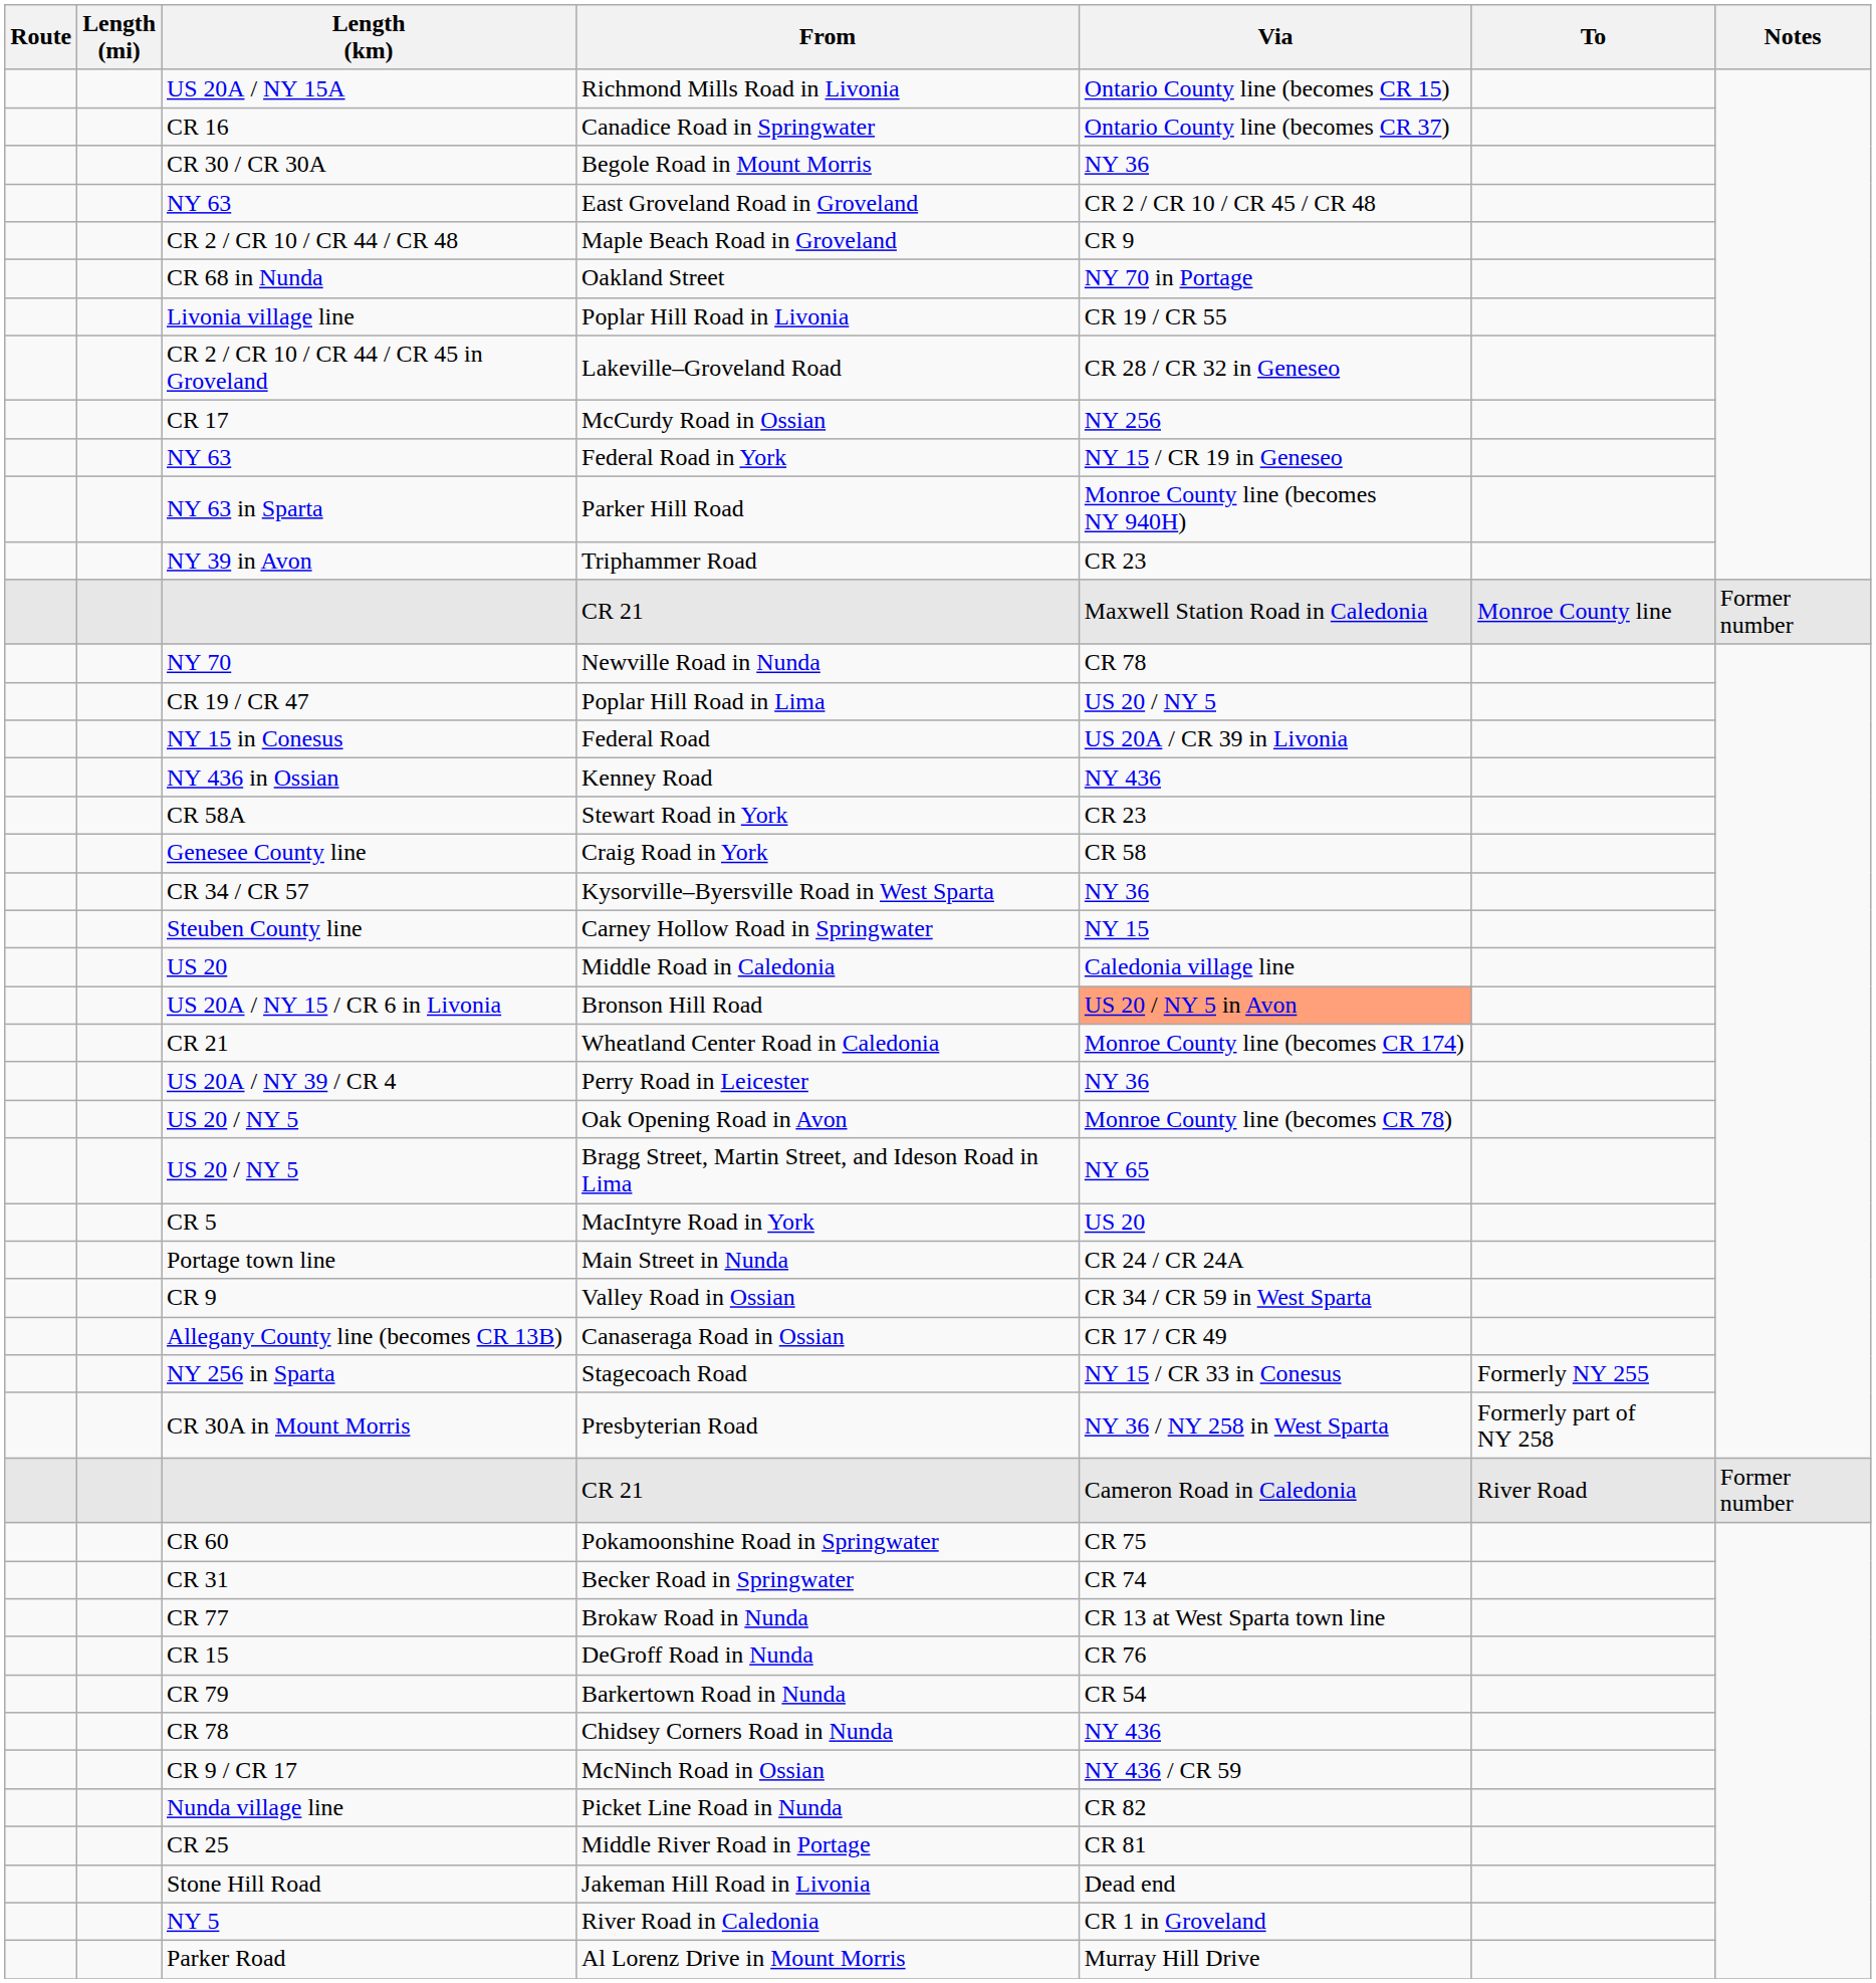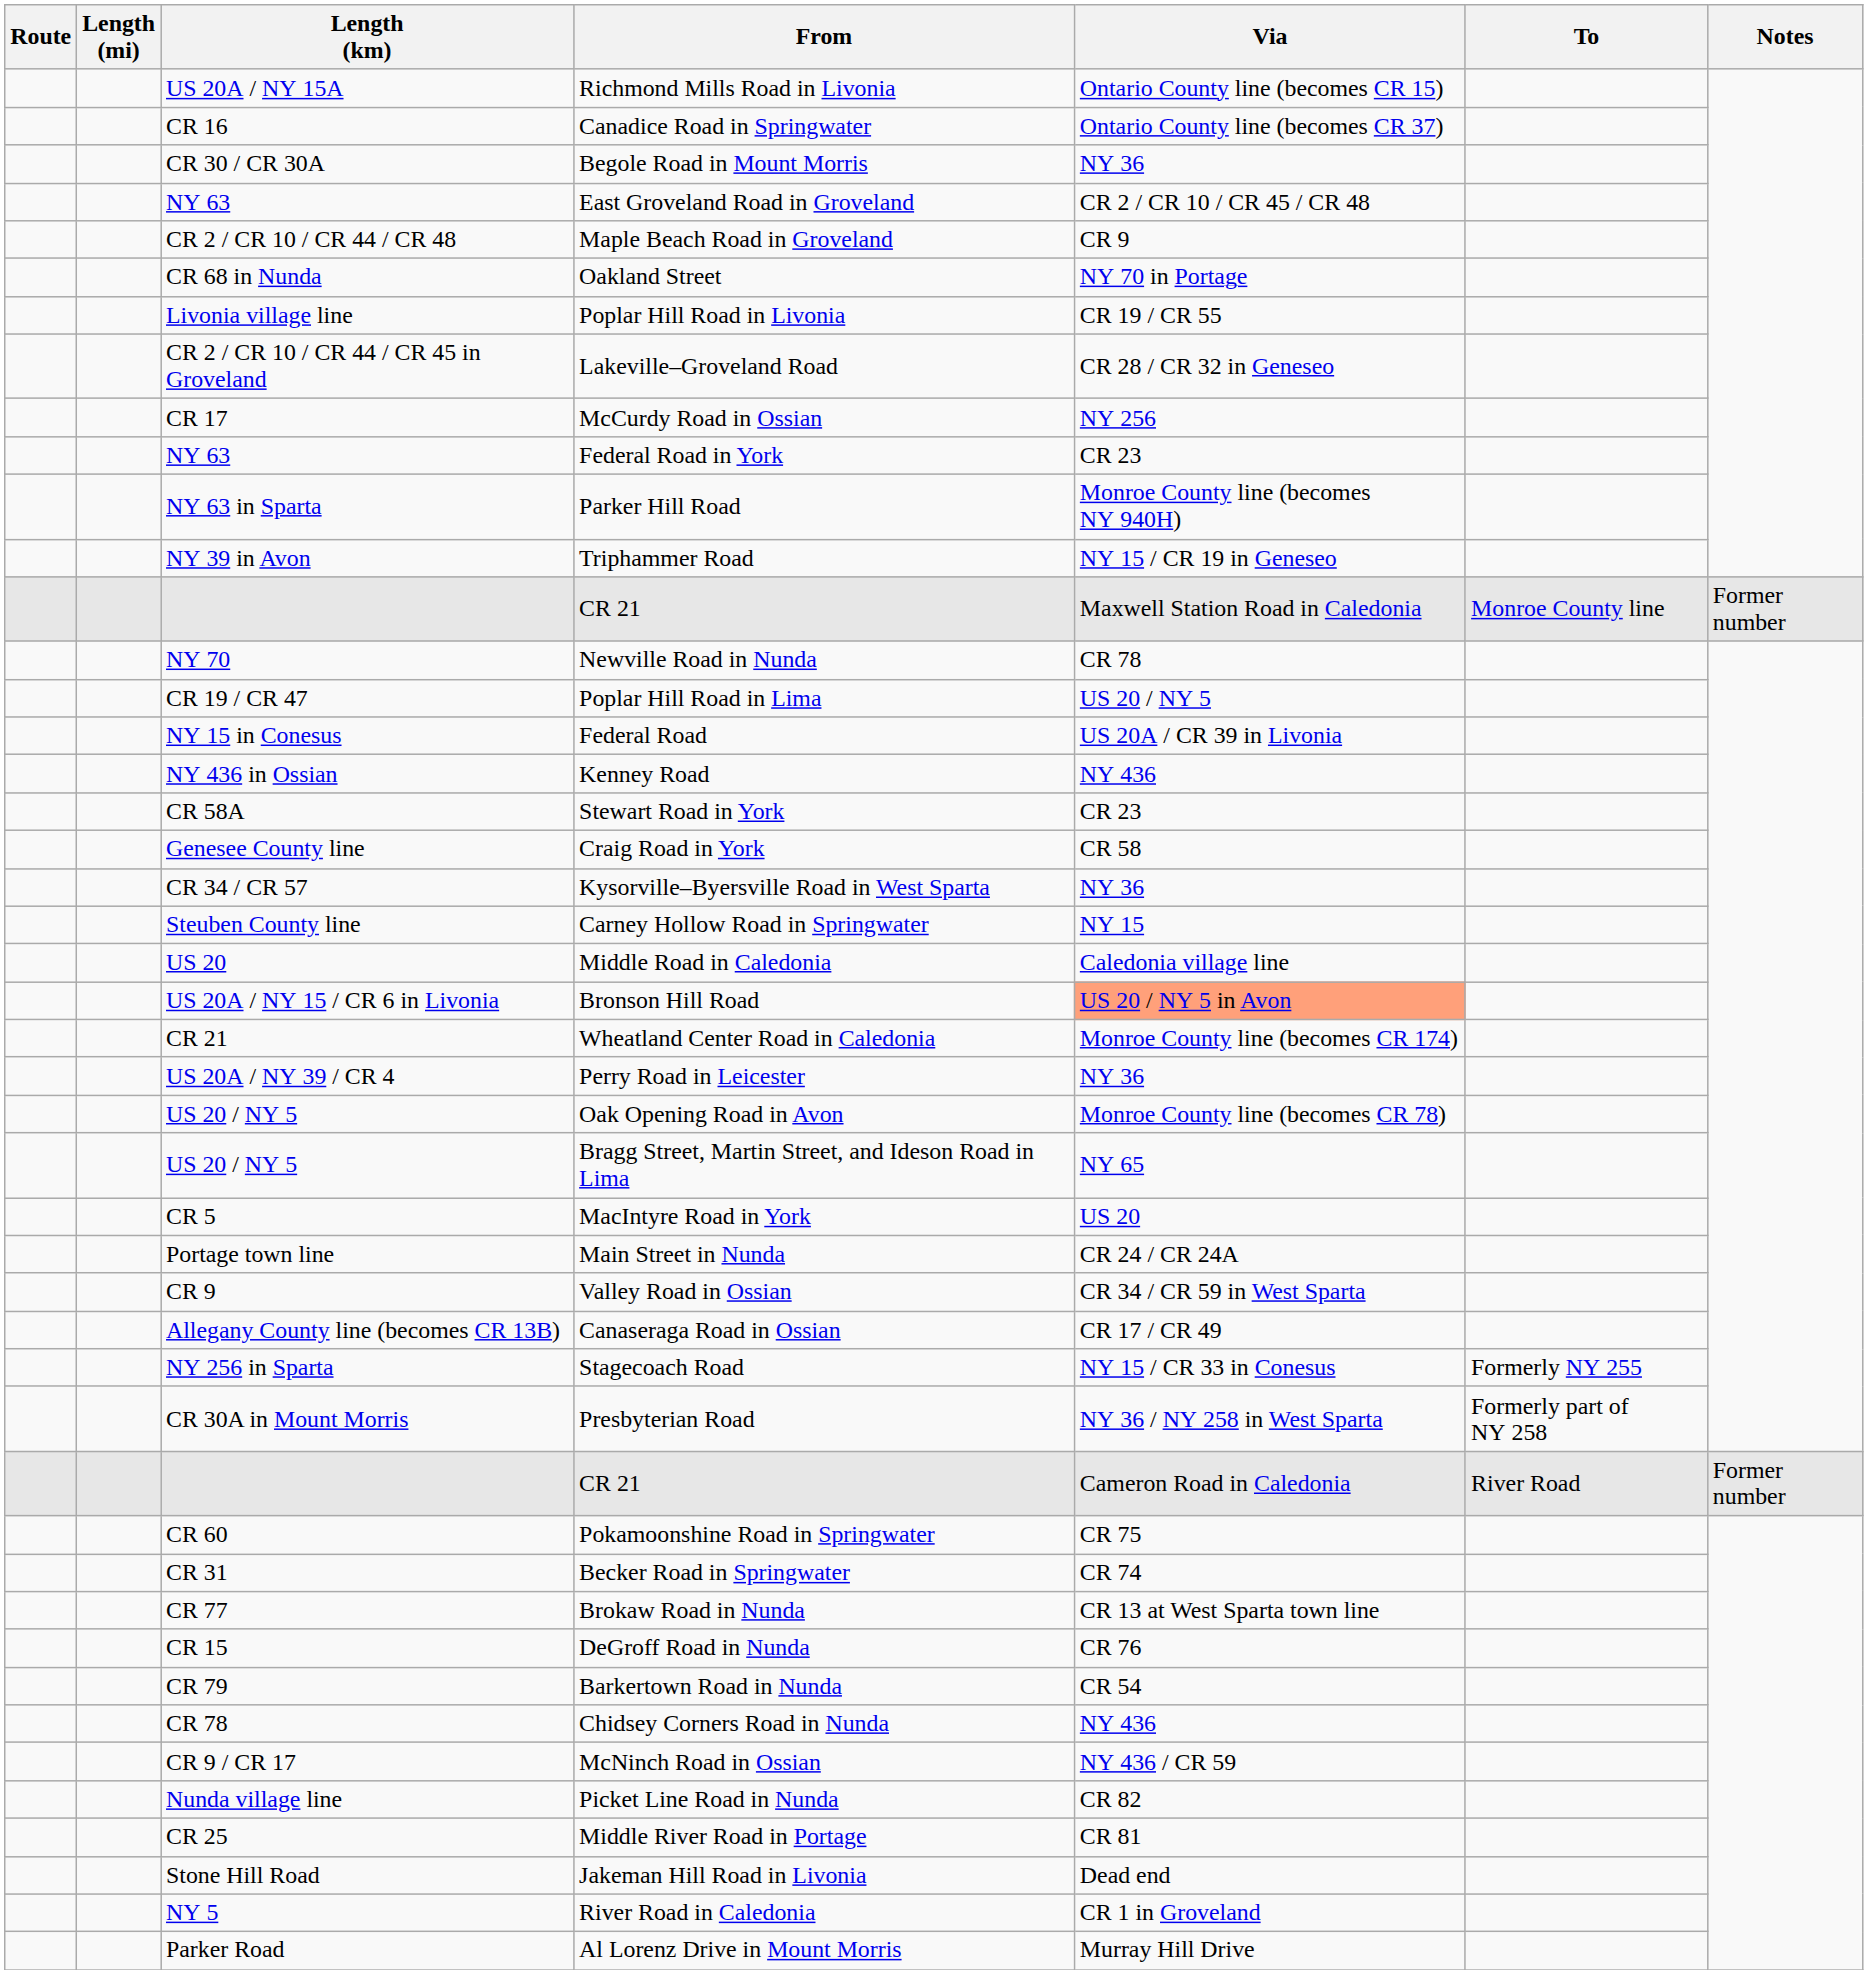Federal Road in York | Via: NY 15 / CR 19 in Geneseo -> CR 23
Triphammer Road | Via: CR 23 -> NY 15 / CR 19 in Geneseo
